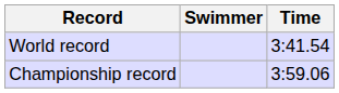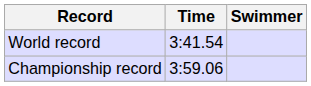columns swapped: Swimmer <-> Time
